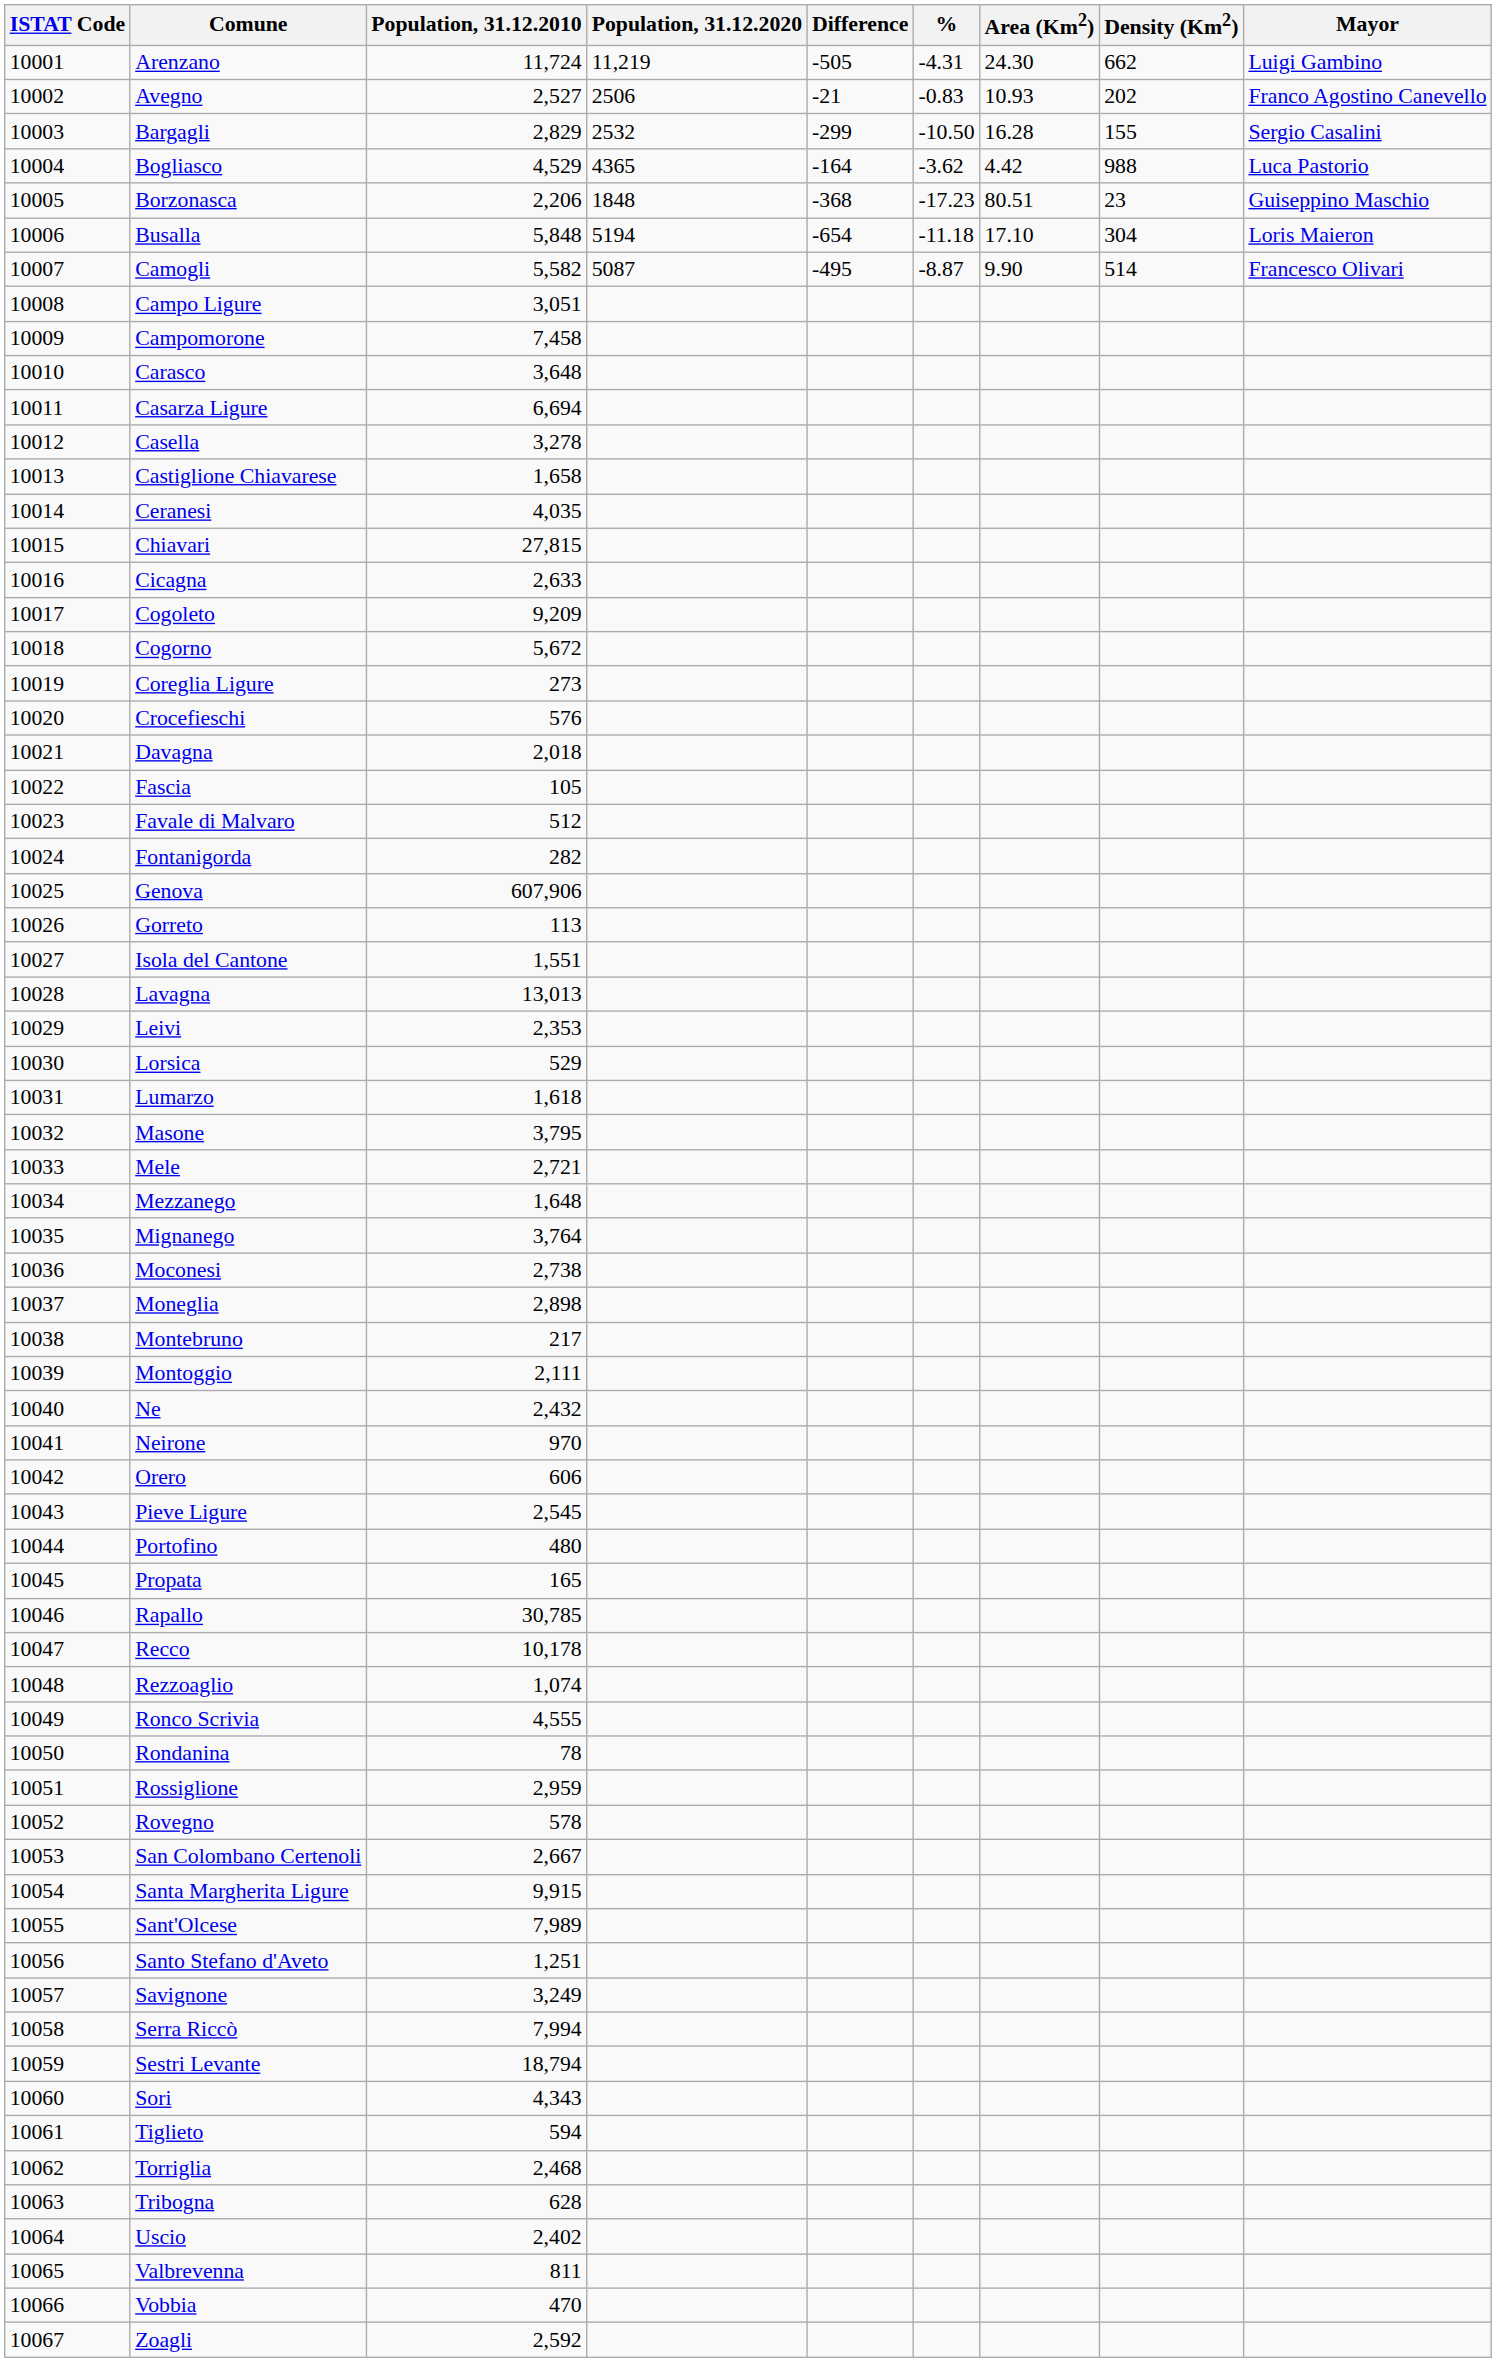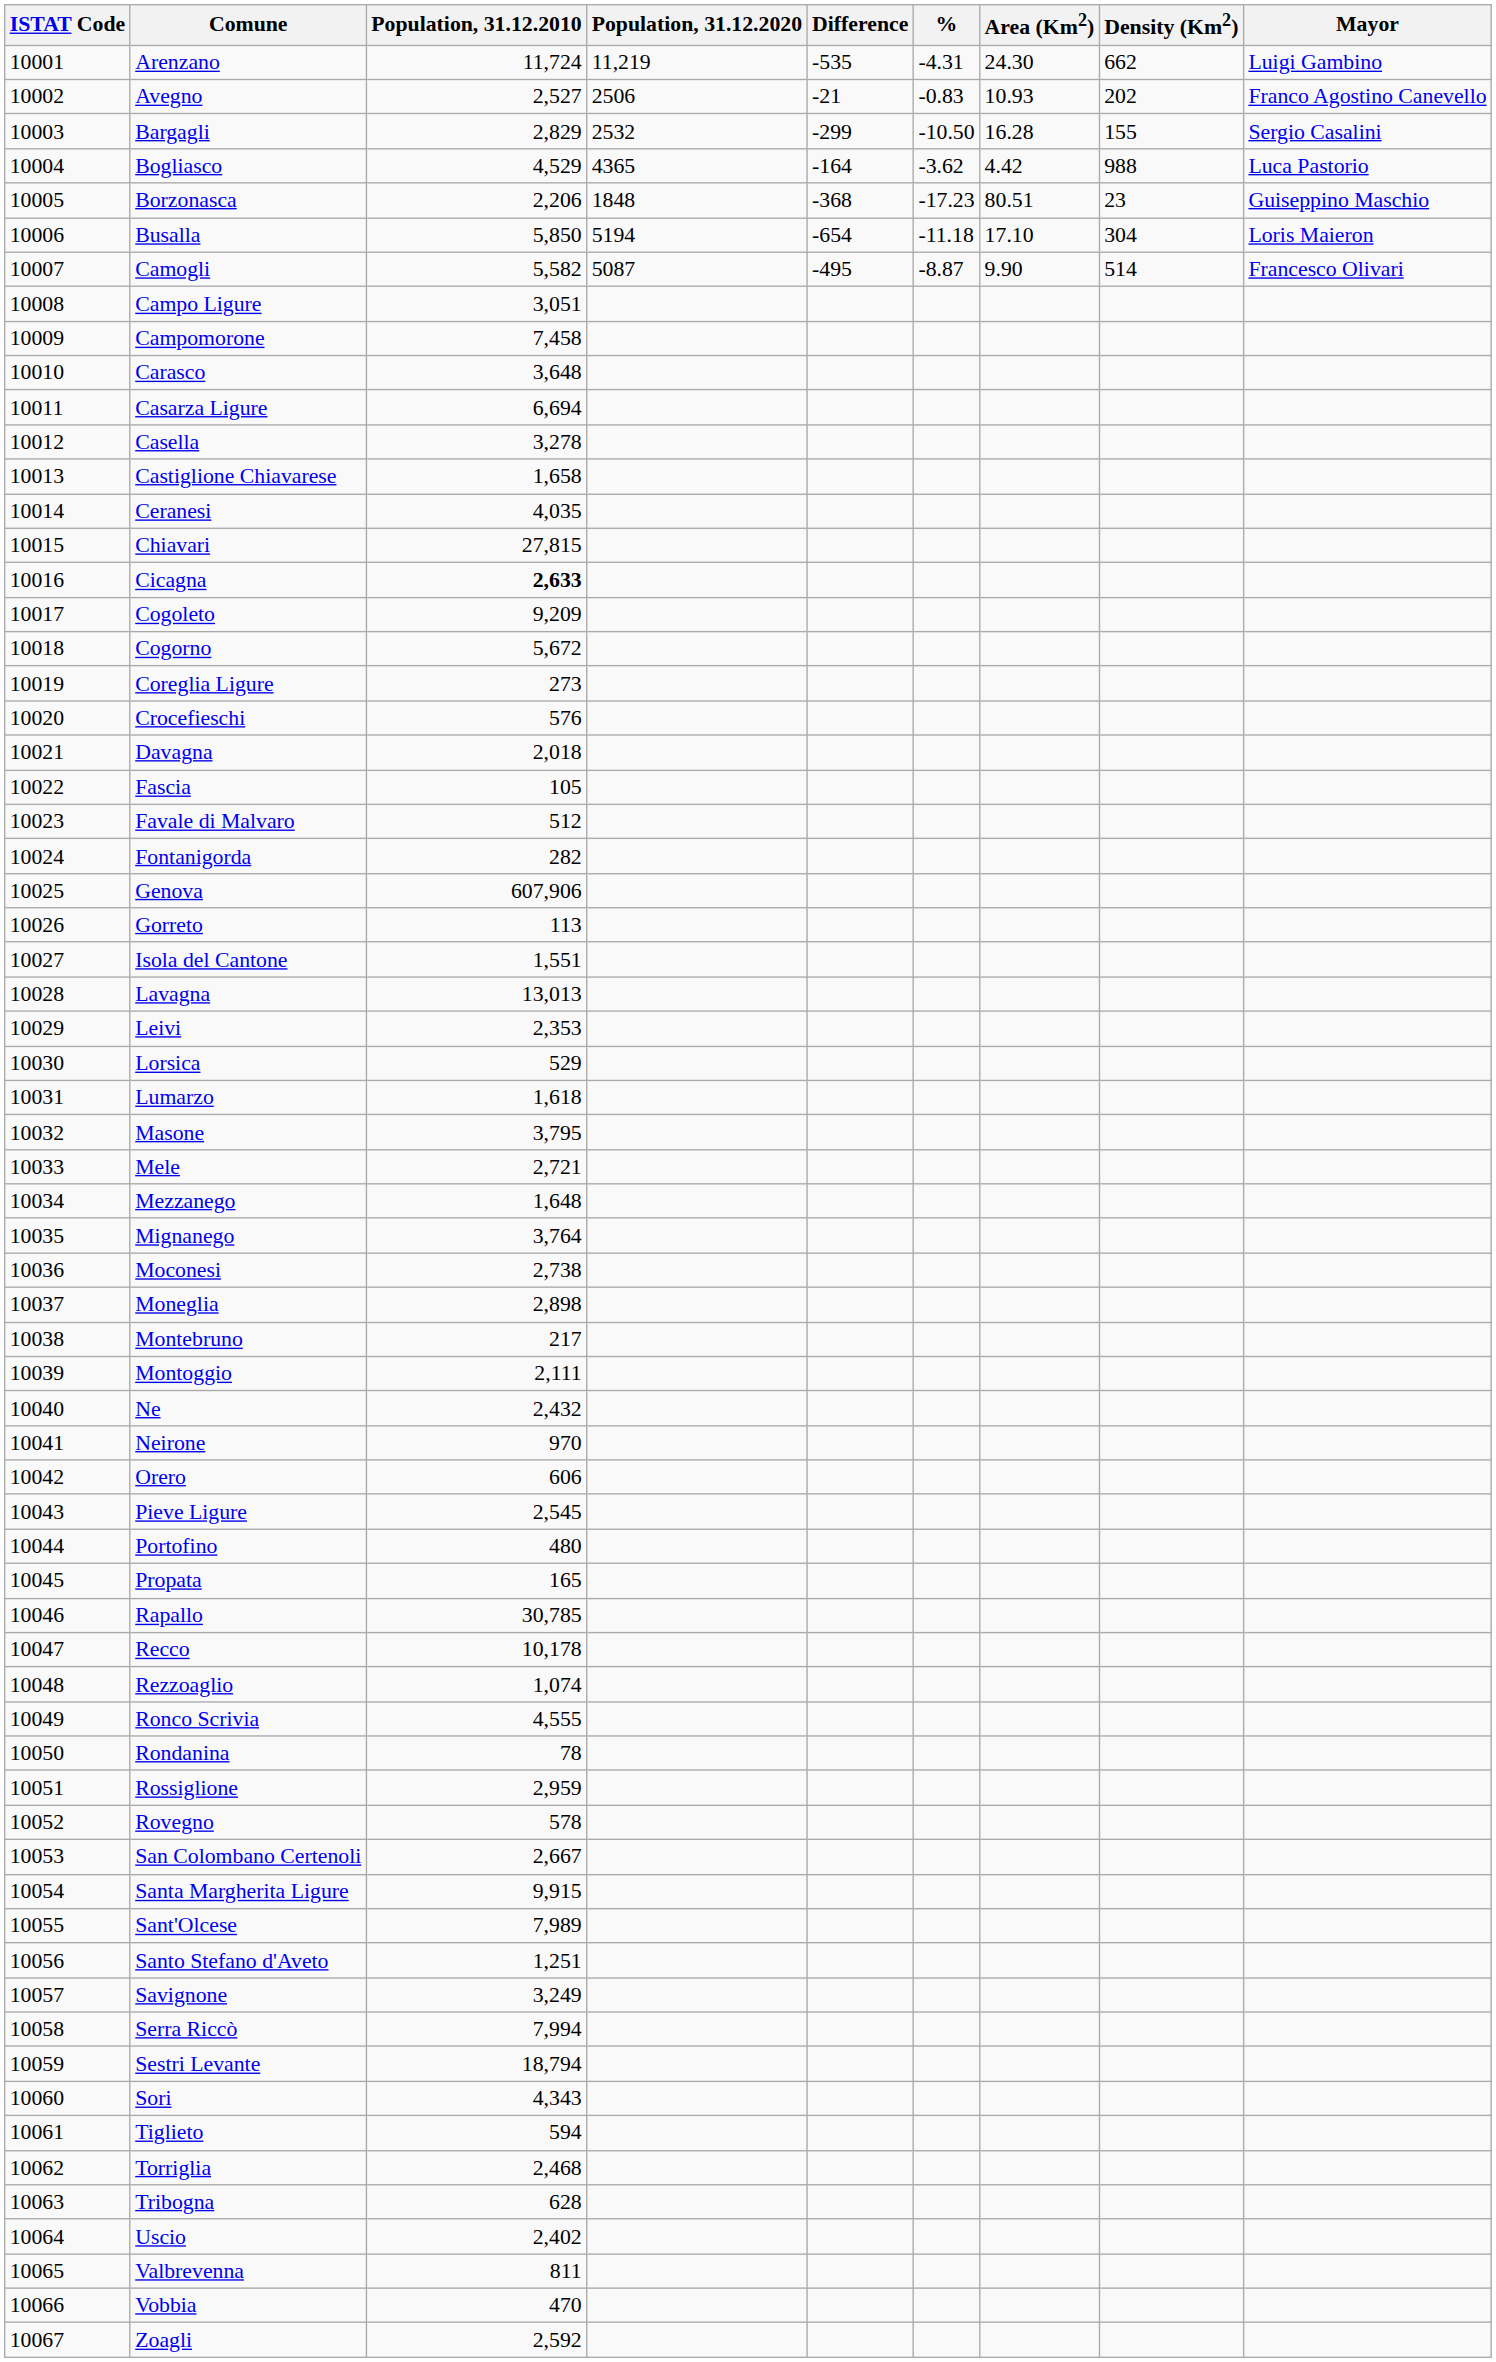Arenzano | Difference: -505 -> -535
Busalla | Population, 31.12.2010: 5,848 -> 5,850
Cicagna | Population, 31.12.2010: normal -> bold
